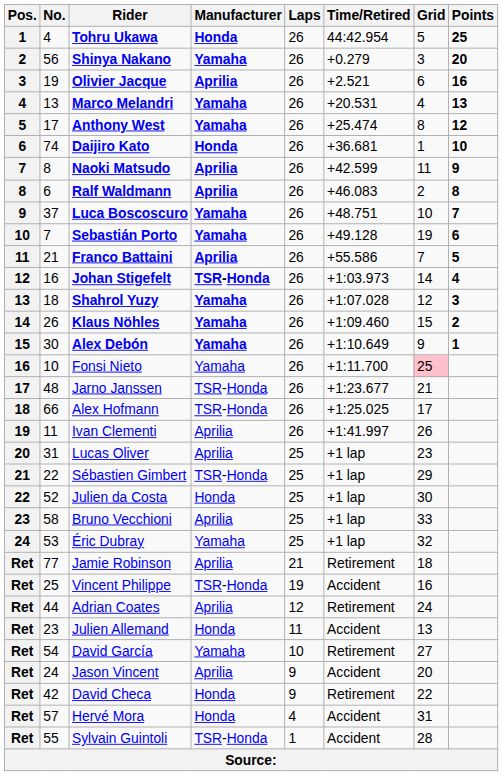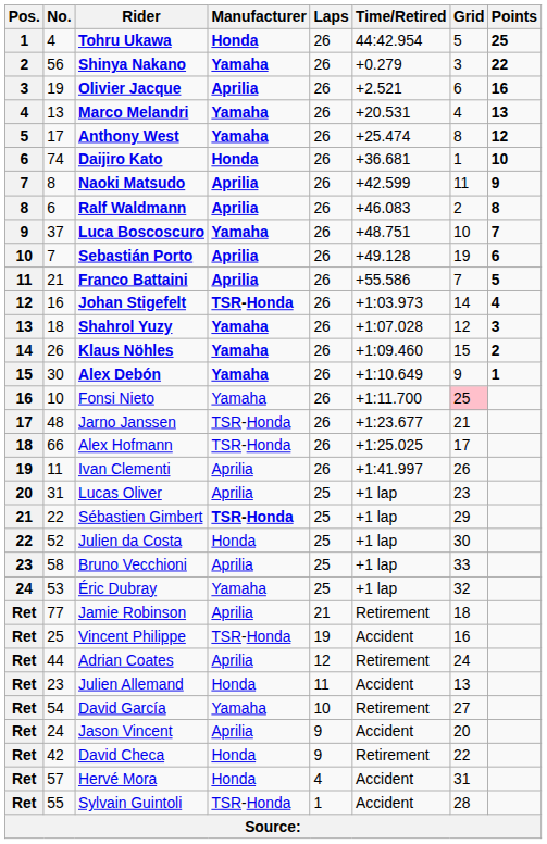Shinya Nakano | Points: 20 -> 22
Sebastián Porto | Manufacturer: Yamaha -> Aprilia
Sébastien Gimbert | Manufacturer: normal -> bold
